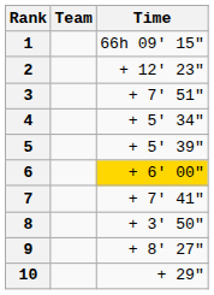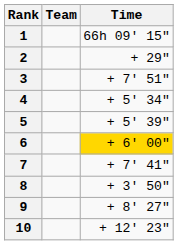2 | Time: + 12' 23" -> + 29"
10 | Time: + 29" -> + 12' 23"
